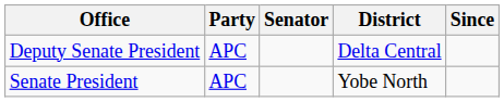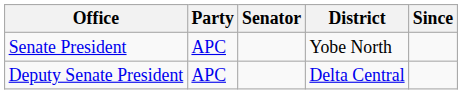rows swapped: Senate President <-> Deputy Senate President
